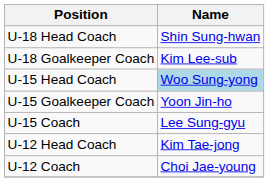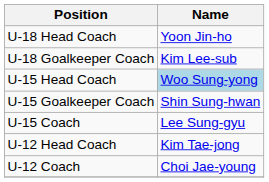U-18 Head Coach | Name: Shin Sung-hwan -> Yoon Jin-ho
U-15 Goalkeeper Coach | Name: Yoon Jin-ho -> Shin Sung-hwan
